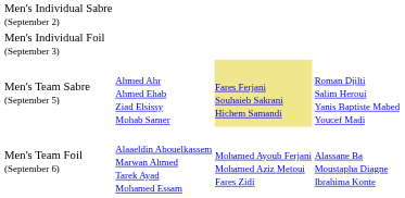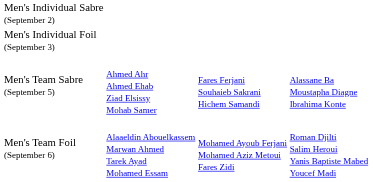Men's Team Sabre (September 5) | column 3: khaki background -> no background
Men's Team Sabre (September 5) | column 4: Roman Djilti Salim Heroui Yanis Baptiste Mabed Youcef Madi -> Alassane Ba Moustapha Diagne Ibrahima Konte
Men's Team Foil (September 6) | column 4: Alassane Ba Moustapha Diagne Ibrahima Konte -> Roman Djilti Salim Heroui Yanis Baptiste Mabed Youcef Madi
